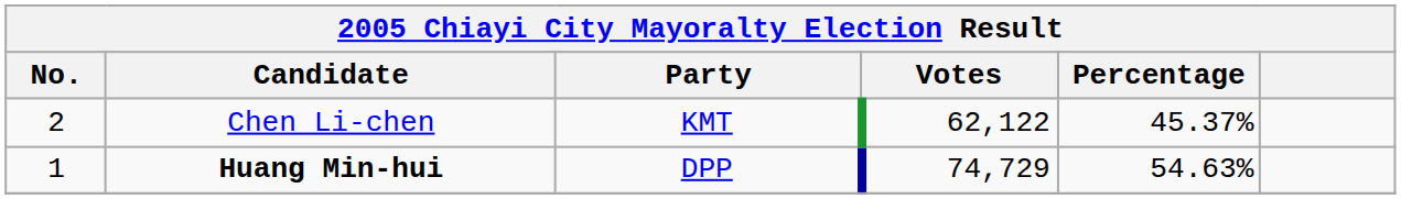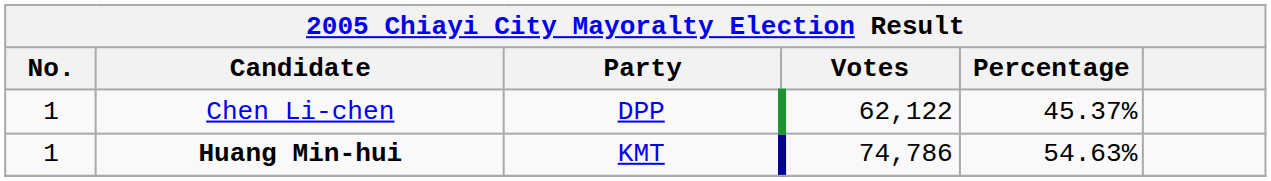Chen Li-chen | No.: 2 -> 1
Chen Li-chen | Party: KMT -> DPP
Huang Min-hui | Party: DPP -> KMT
Huang Min-hui | Votes: 74,729 -> 74,786
